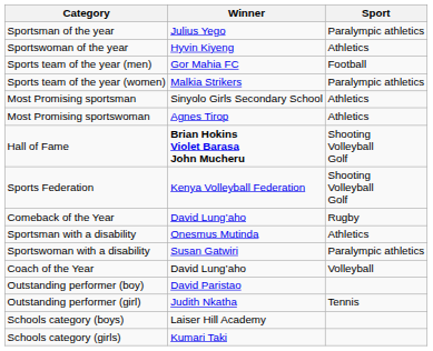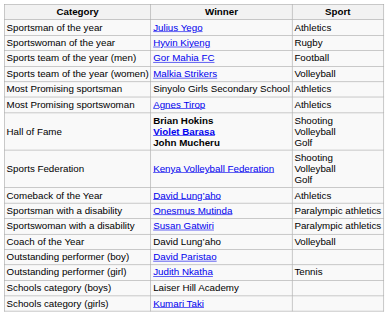Sportsman of the year | Sport: Paralympic athletics -> Athletics
Sportswoman of the year | Sport: Athletics -> Rugby
Sports team of the year (women) | Sport: Paralympic athletics -> Volleyball
Comeback of the Year | Sport: Rugby -> Athletics
Sportsman with a disability | Sport: Athletics -> Paralympic athletics
